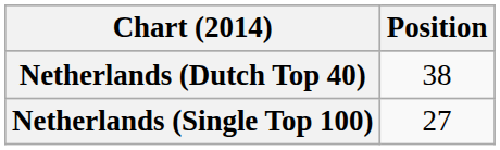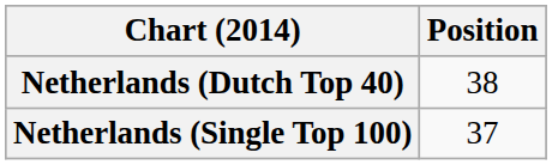Netherlands (Single Top 100) | Position: 27 -> 37
